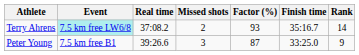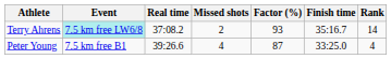Peter Young | Missed shots: 3 -> 4
Peter Young | Rank: 9 -> 4
